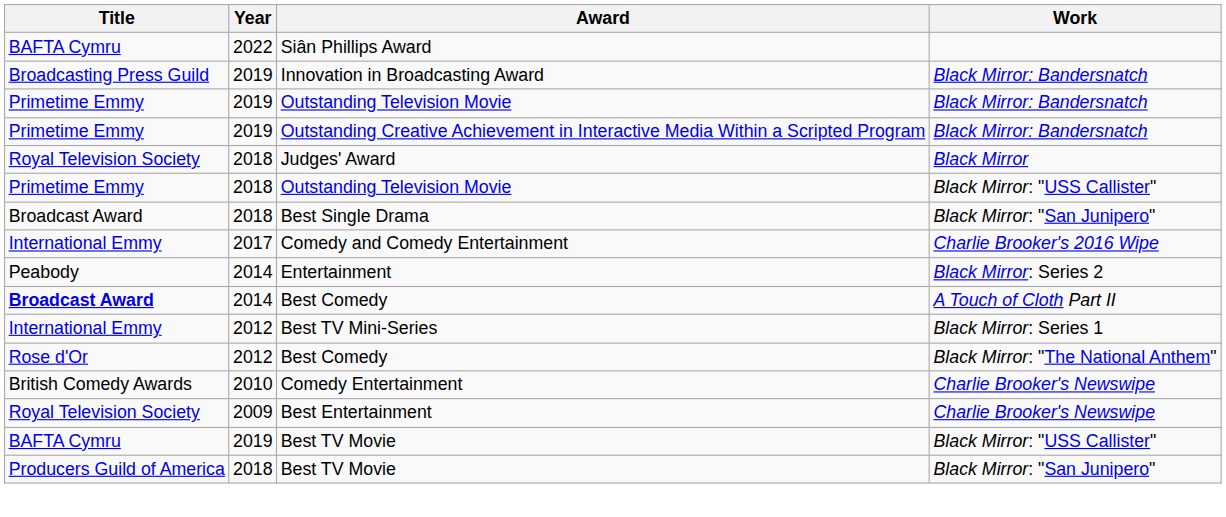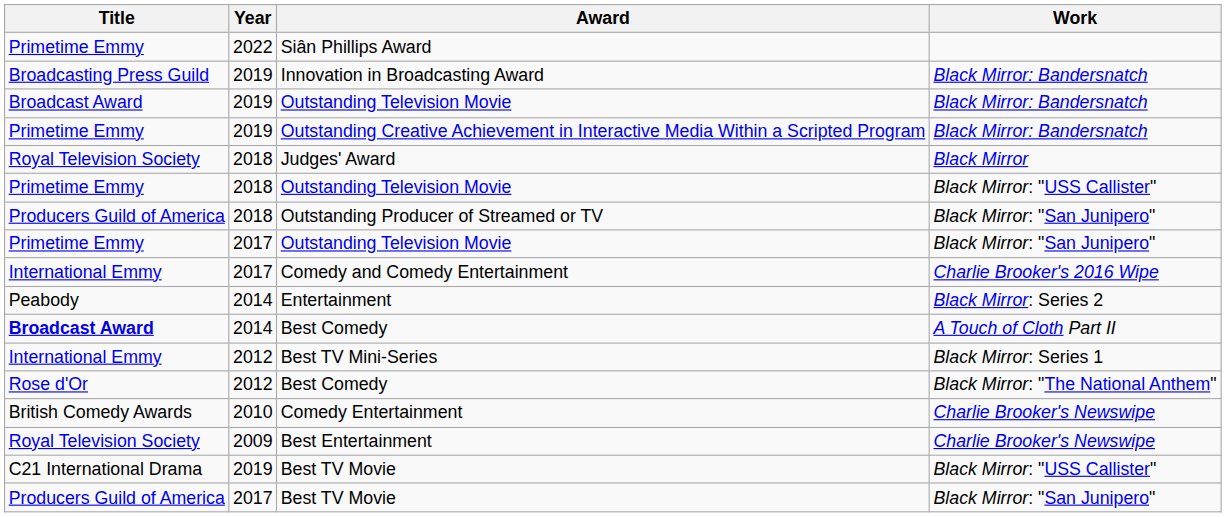Siân Phillips Award | Title: BAFTA Cymru -> Primetime Emmy
Outstanding Television Movie / Black Mirror: Bandersnatch | Title: Primetime Emmy -> Broadcast Award
- row: Broadcast Award | 2018 | Best Single Drama | Black Mirror: "San Junipero"
+ row: Producers Guild of America | 2018 | Outstanding Producer of Streamed or TV | Black Mirror: "San Junipero"
+ row: Primetime Emmy | 2017 | Outstanding Television Movie | Black Mirror: "San Junipero"
Best TV Movie / Black Mirror: "USS Callister" | Title: BAFTA Cymru -> C21 International Drama
Best TV Movie / Black Mirror: "San Junipero" | Year: 2018 -> 2017
